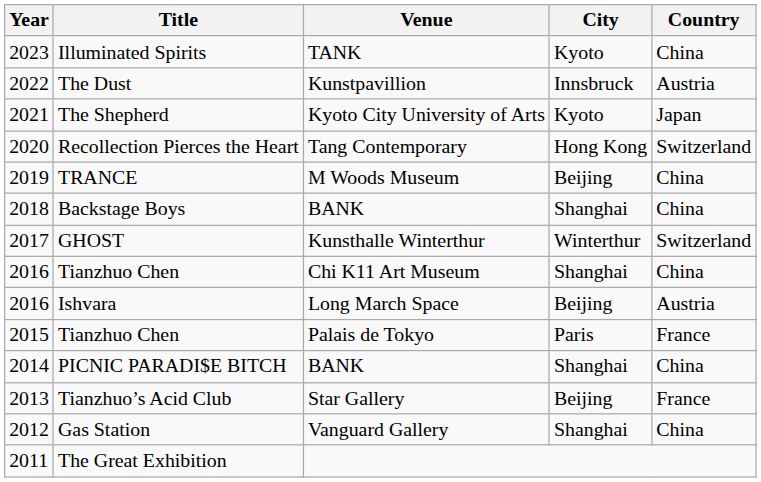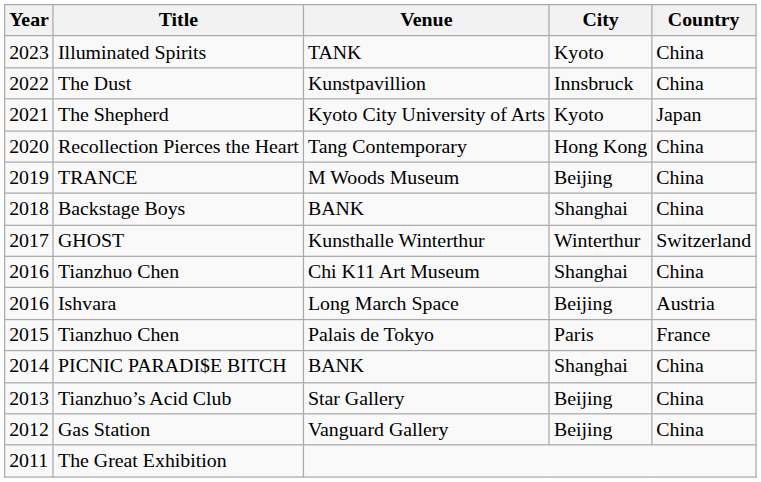The Dust | Country: Austria -> China
Recollection Pierces the Heart | Country: Switzerland -> China
Tianzhuo’s Acid Club | Country: France -> China
Gas Station | City: Shanghai -> Beijing
